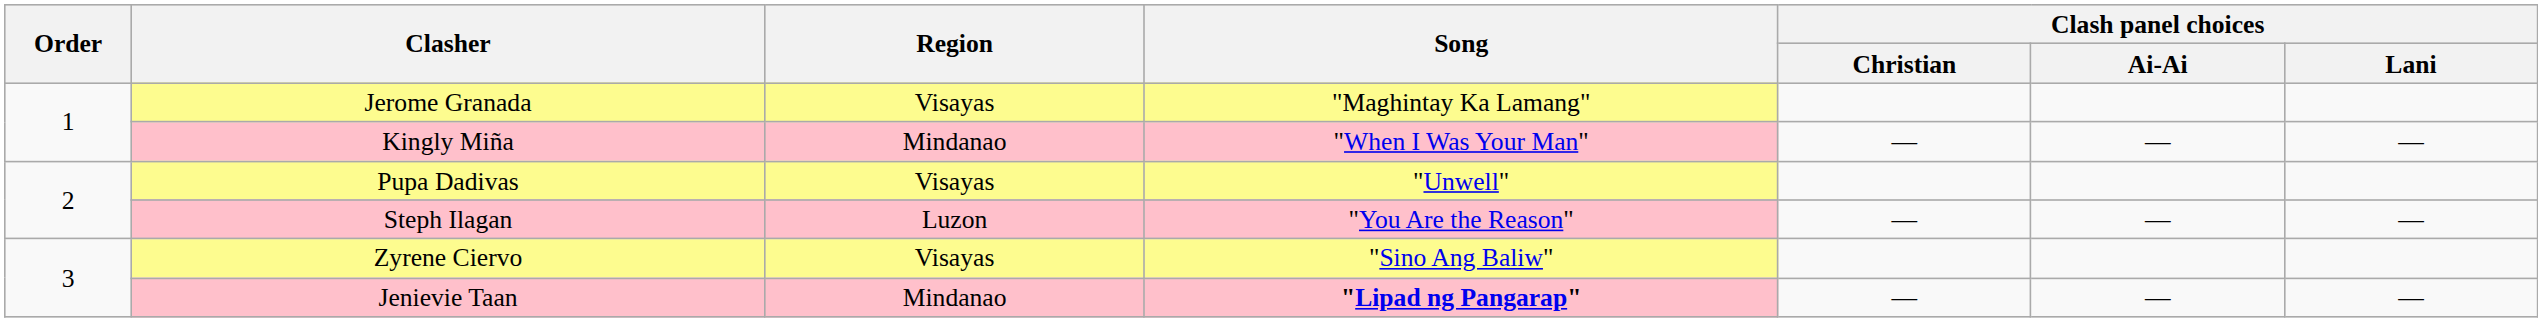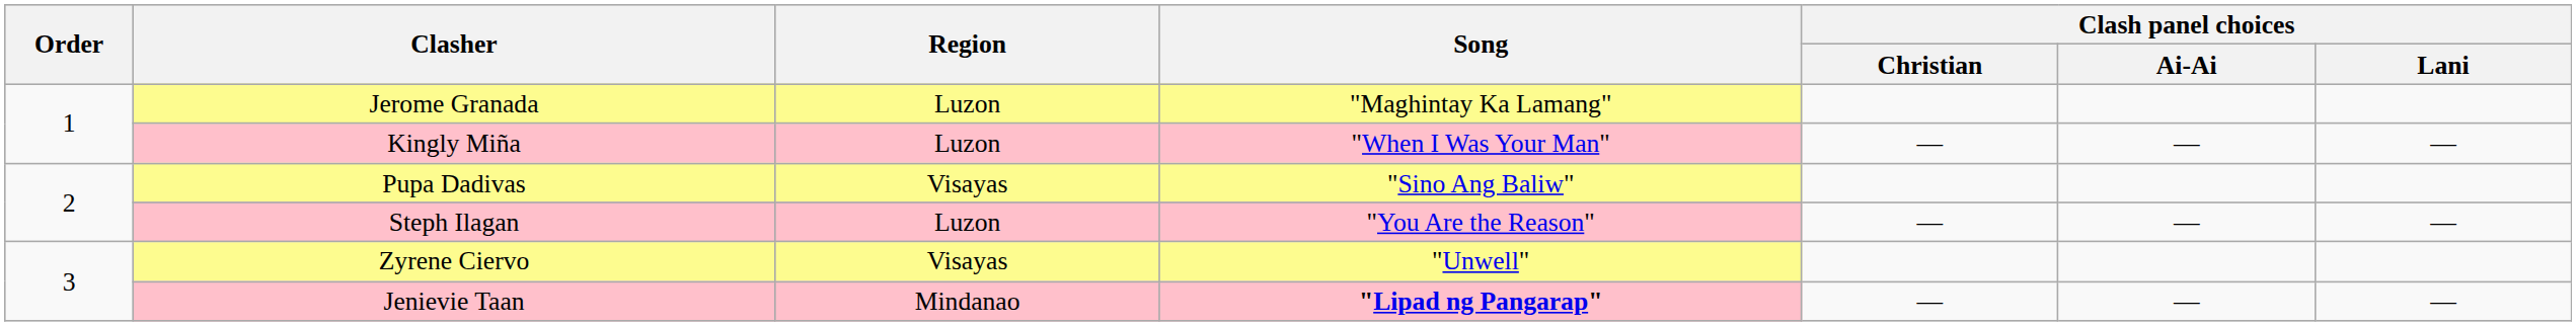Jerome Granada | Region: Visayas -> Luzon
Kingly Miña | Region: Mindanao -> Luzon
Pupa Dadivas | Song: "Unwell" -> "Sino Ang Baliw"
Zyrene Ciervo | Song: "Sino Ang Baliw" -> "Unwell"
